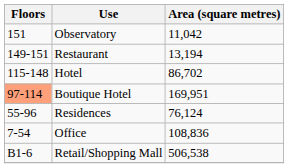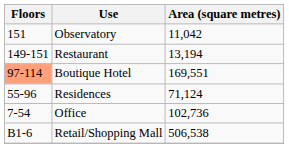- row: 115-148 | Hotel | 86,702
Boutique Hotel | Area (square metres): 169,951 -> 169,551
Residences | Area (square metres): 76,124 -> 71,124
Office | Area (square metres): 108,836 -> 102,736
